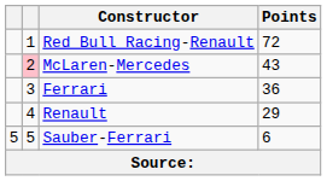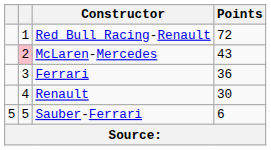Renault | Points: 29 -> 30
